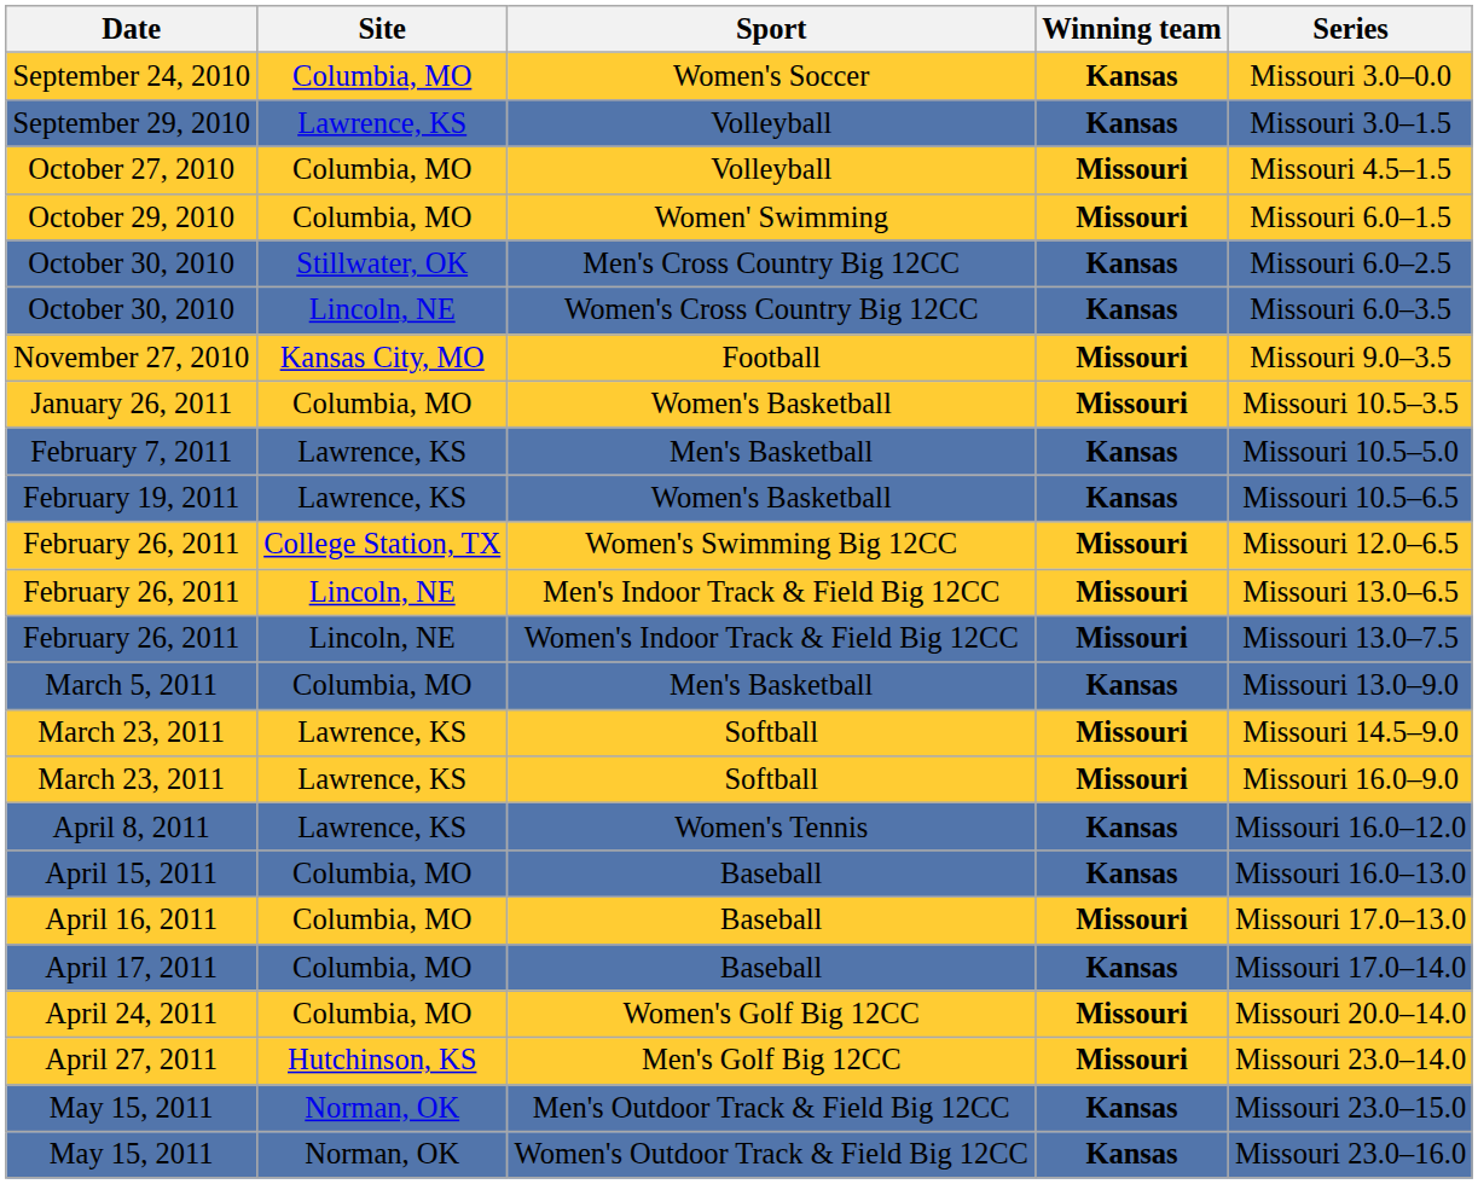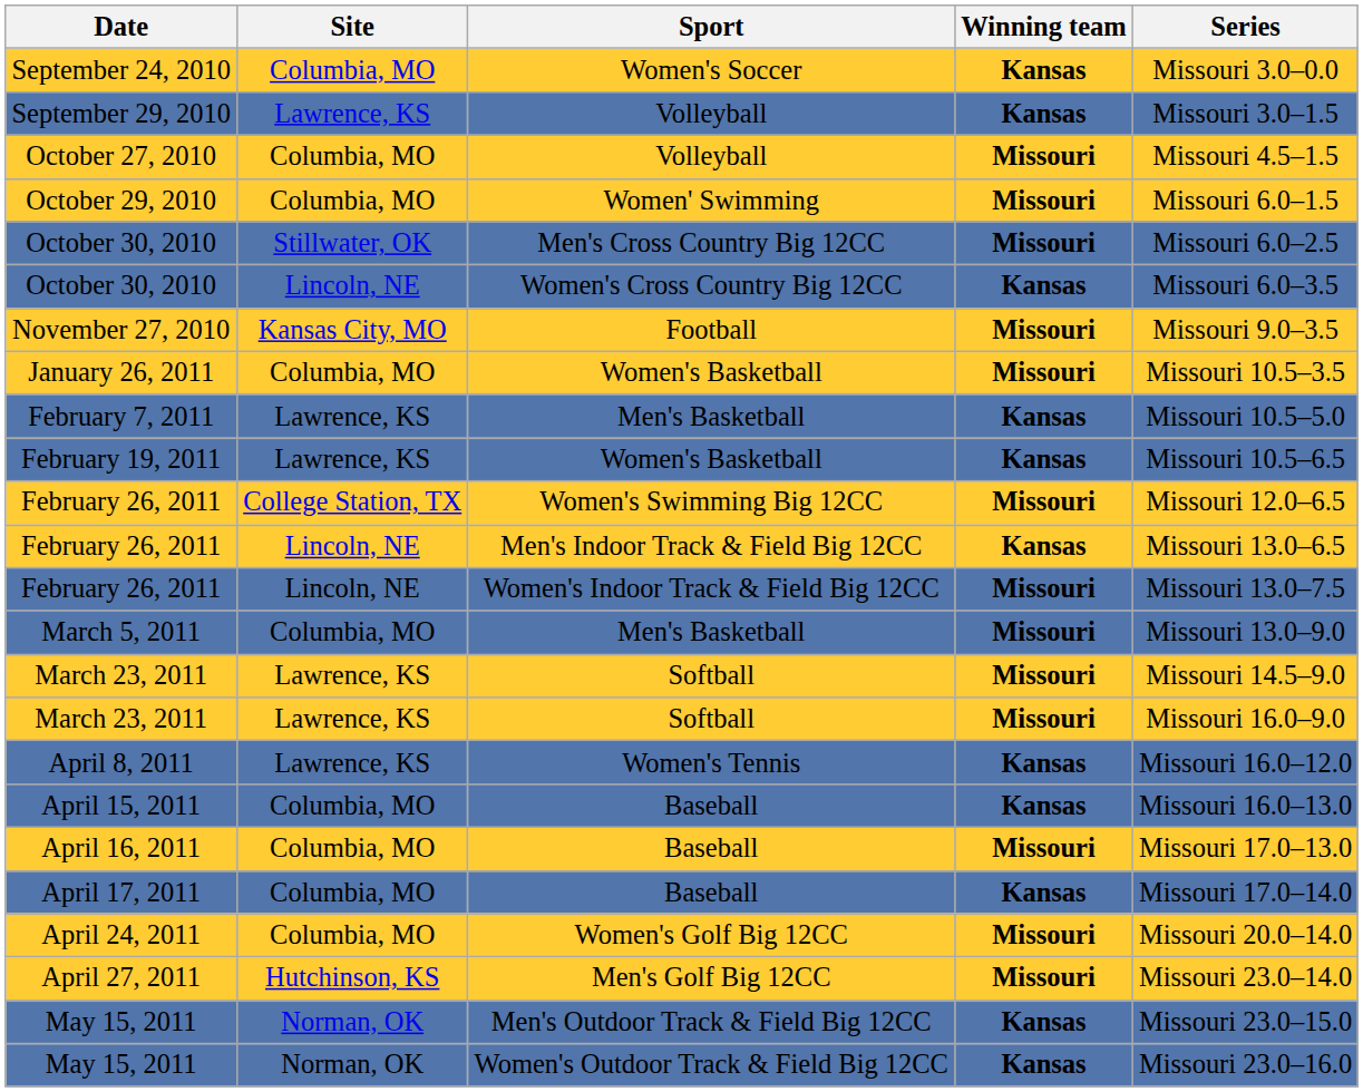October 30, 2010 / Men's Cross Country Big 12CC | Winning team: Kansas -> Missouri
February 26, 2011 / Men's Indoor Track & Field Big 12CC | Winning team: Missouri -> Kansas
March 5, 2011 | Winning team: Kansas -> Missouri
